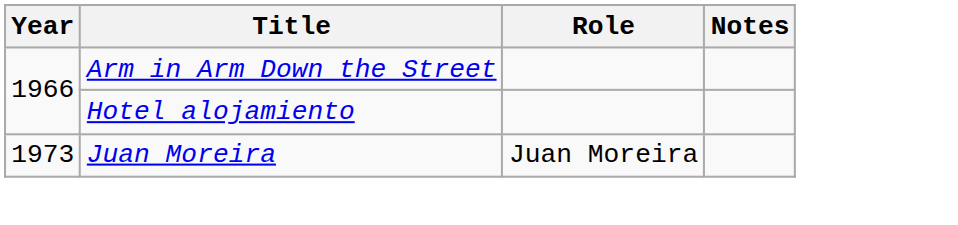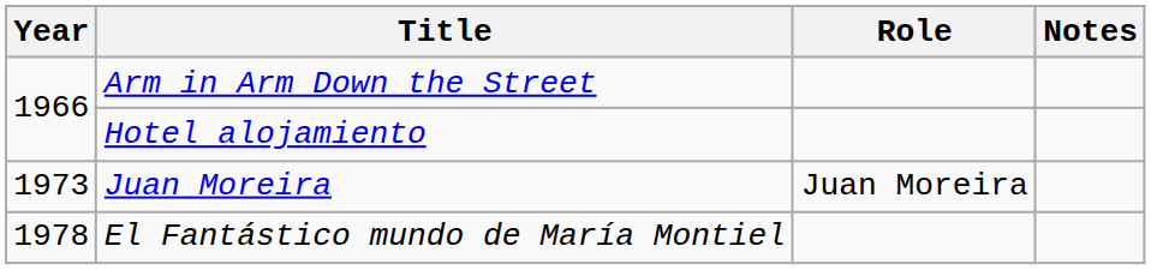+ row: 1978 | El Fantástico mundo de María Montiel
